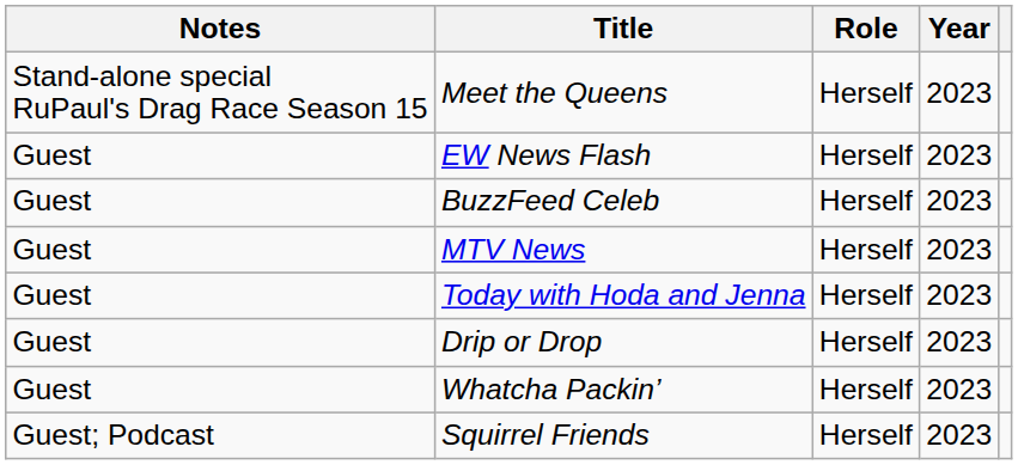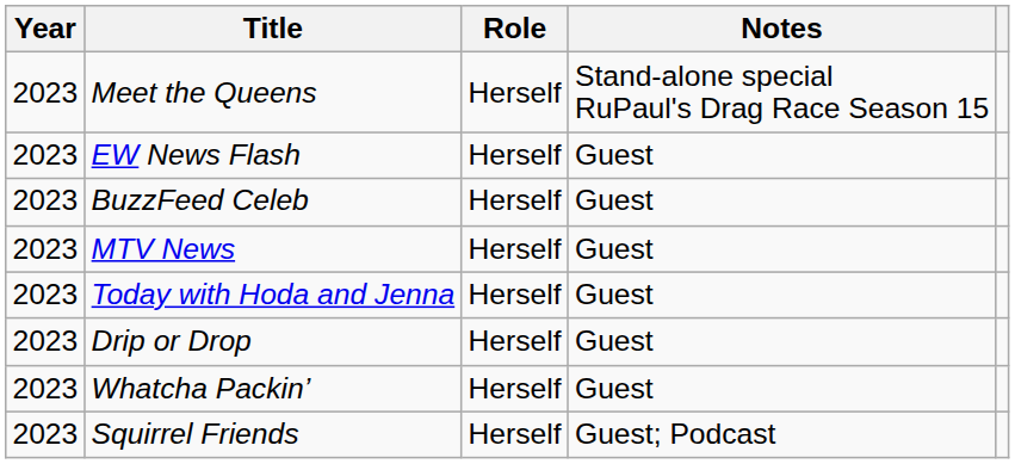columns swapped: Year <-> Notes
